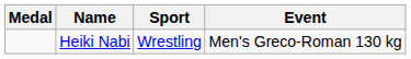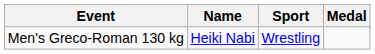columns swapped: Medal <-> Event
